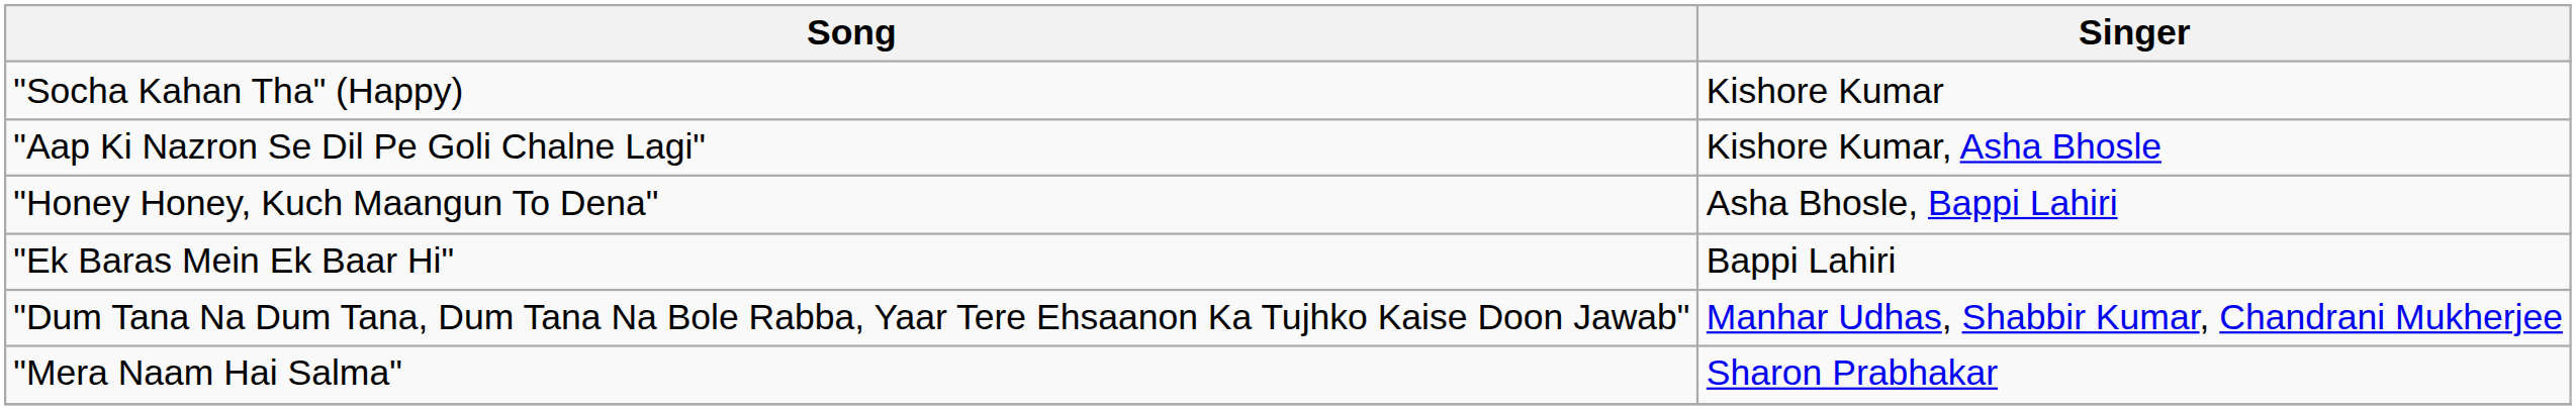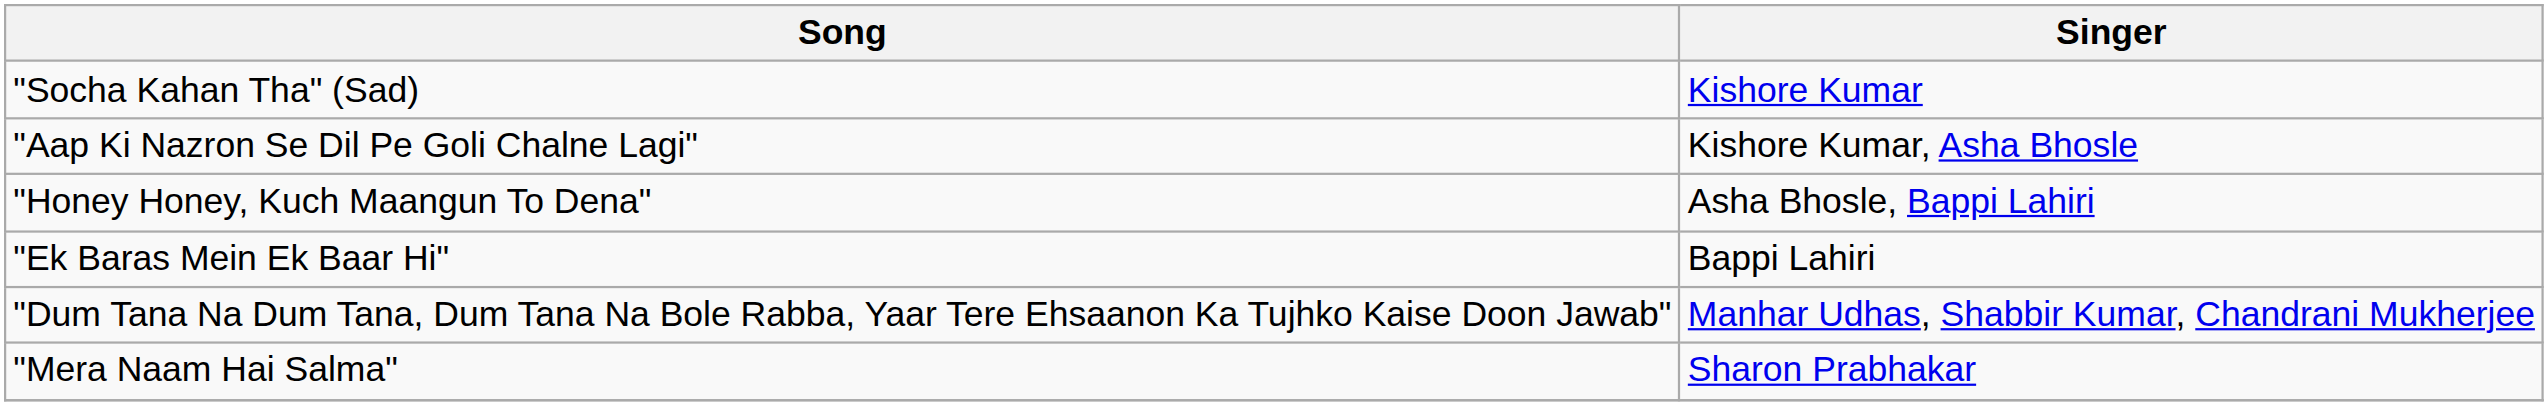+ row: "Socha Kahan Tha" (Sad) | Kishore Kumar
- row: "Socha Kahan Tha" (Happy) | Kishore Kumar
